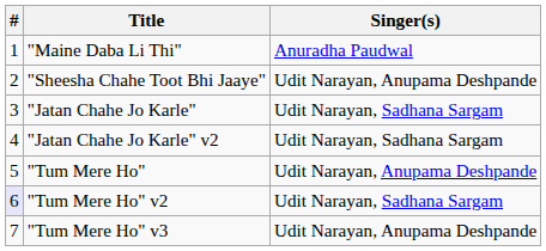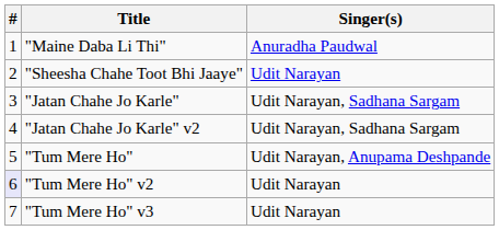"Sheesha Chahe Toot Bhi Jaaye" | Singer(s): Udit Narayan, Anupama Deshpande -> Udit Narayan
"Tum Mere Ho" v2 | Singer(s): Udit Narayan, Sadhana Sargam -> Udit Narayan
"Tum Mere Ho" v3 | Singer(s): Udit Narayan, Anupama Deshpande -> Udit Narayan
